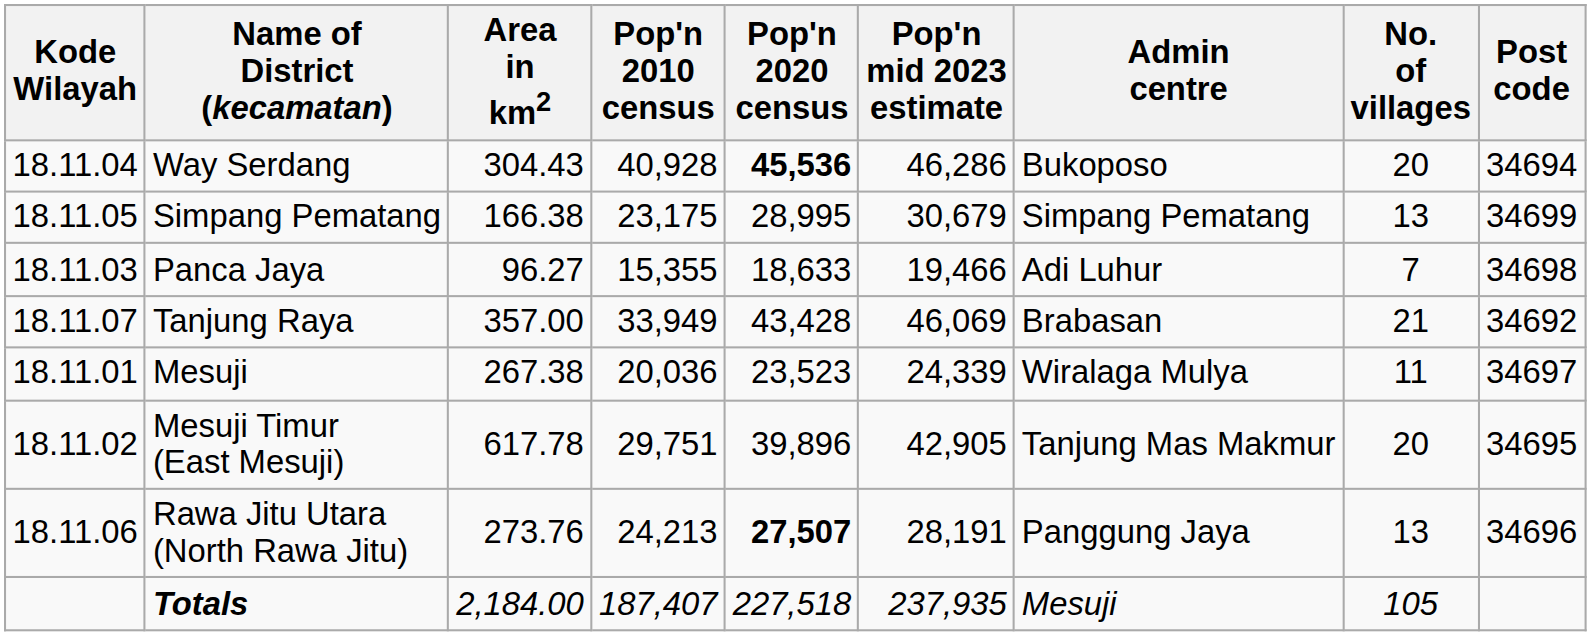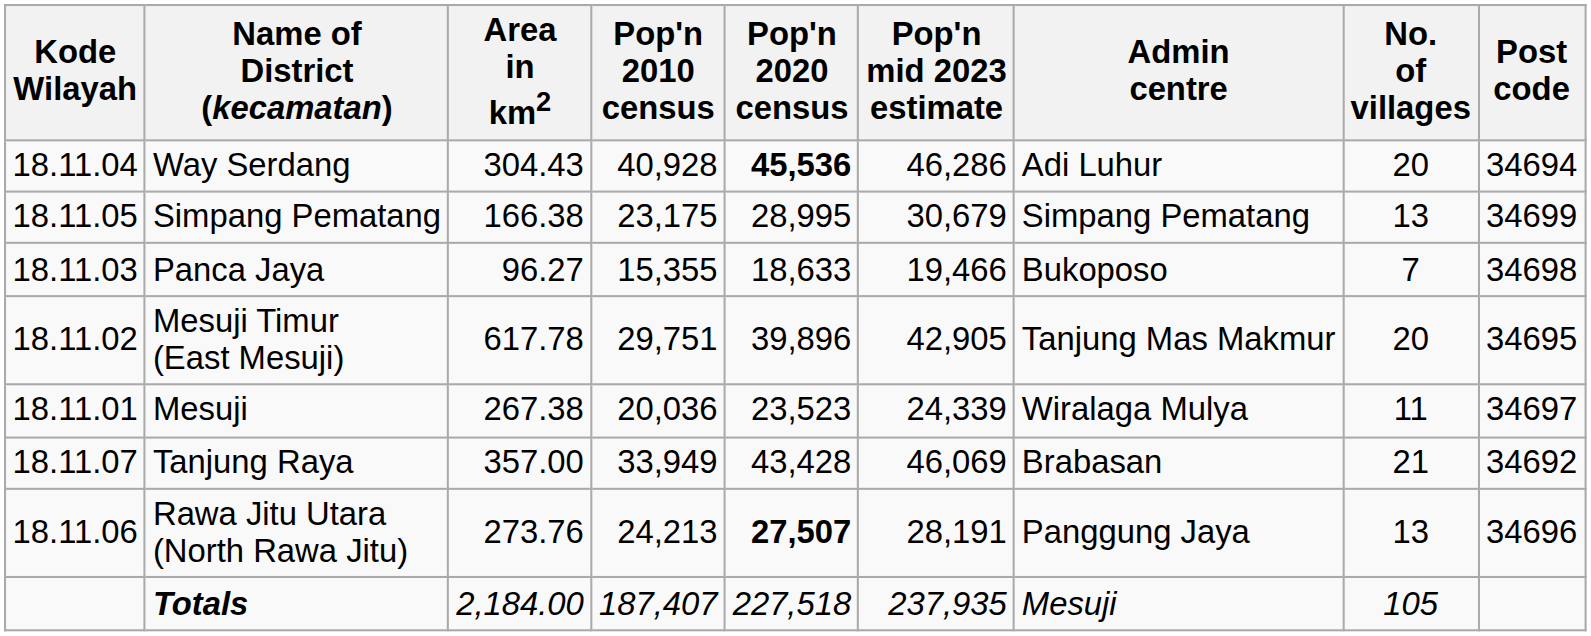Way Serdang | Admin centre: Bukoposo -> Adi Luhur
Panca Jaya | Admin centre: Adi Luhur -> Bukoposo
rows swapped: Tanjung Raya <-> Mesuji Timur (East Mesuji)
